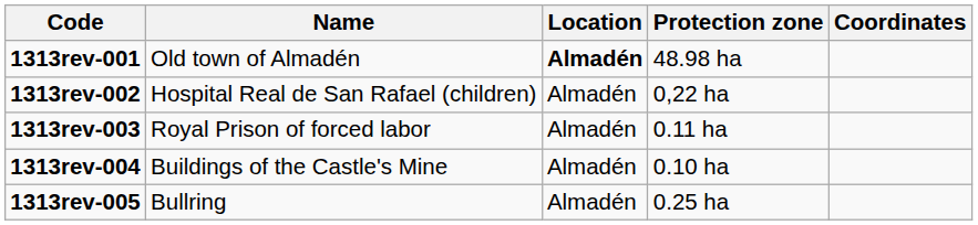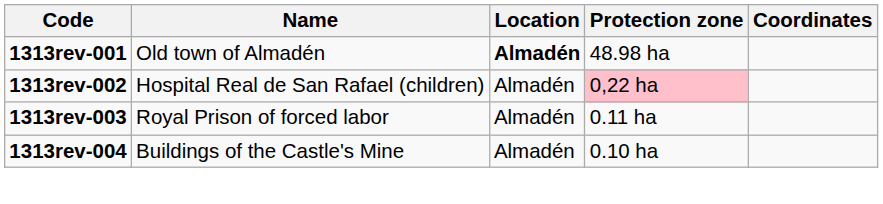1313rev-002 | Protection zone: no background -> pink background
- row: 1313rev-005 | Bullring | Almadén | 0.25 ha
